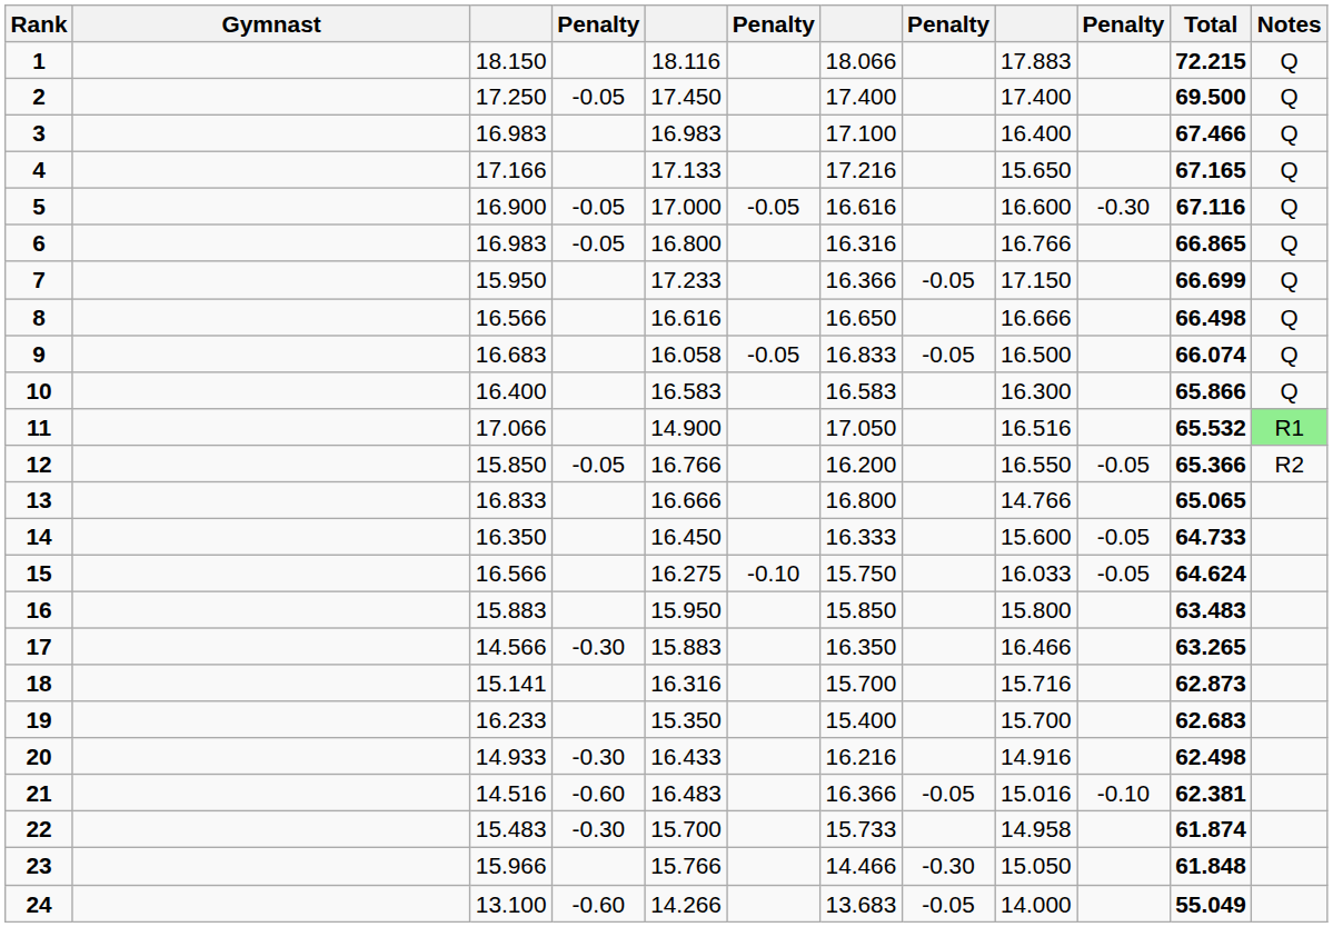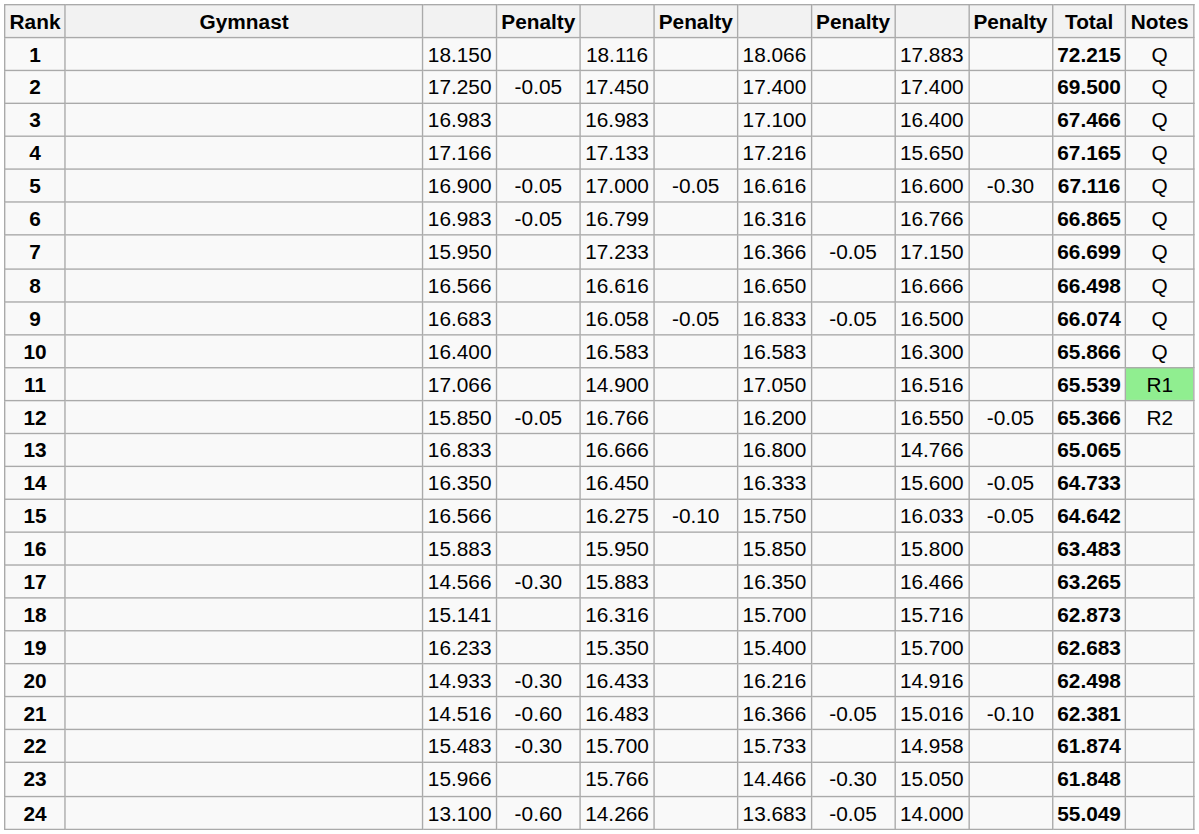6 | column 5: 16.800 -> 16.799
11 | Total: 65.532 -> 65.539
15 | Total: 64.624 -> 64.642
